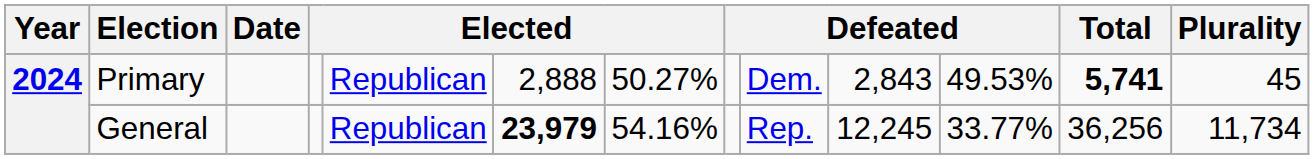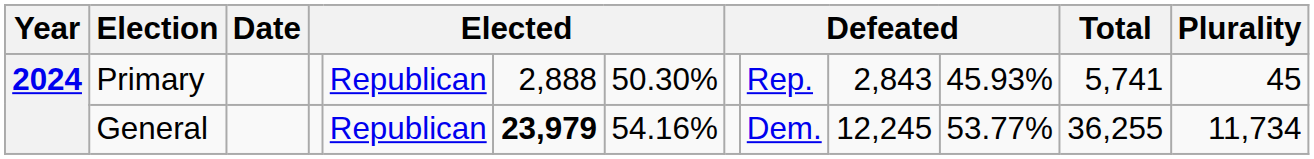Primary | column 7: 50.27% -> 50.30%
Primary | column 9: Dem. -> Rep.
Primary | column 11: 49.53% -> 45.93%
Primary | Total: bold -> normal
General | column 9: Rep. -> Dem.
General | column 11: 33.77% -> 53.77%
General | Total: 36,256 -> 36,255
